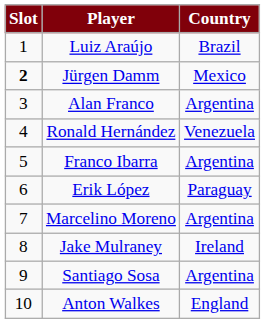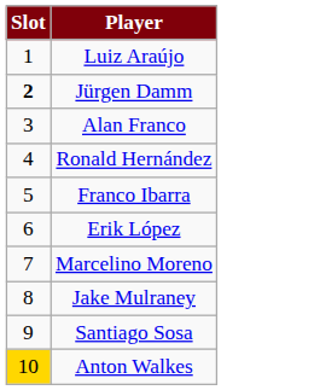- column: Country | Brazil | Mexico | Argentina | Venezuela | Argentina | Paraguay | Argentina | Ireland | Argentina | England
Anton Walkes | Slot: no background -> gold background
